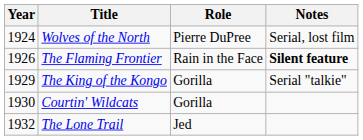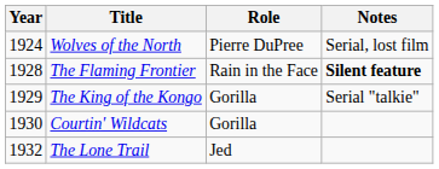The Flaming Frontier | Year: 1926 -> 1928
